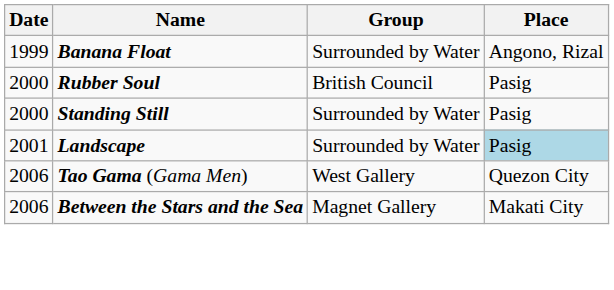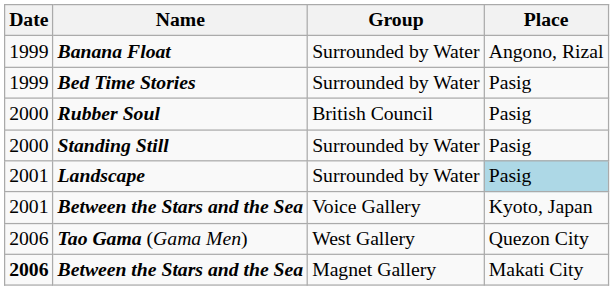+ row: 1999 | Bed Time Stories | Surrounded by Water | Pasig
+ row: 2001 | Between the Stars and the Sea | Voice Gallery | Kyoto, Japan
Between the Stars and the Sea / Magnet Gallery | Date: normal -> bold
